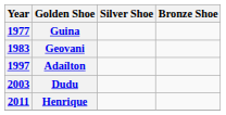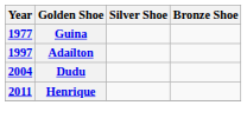- row: 1983 | Geovani
Dudu | Year: 2003 -> 2004
